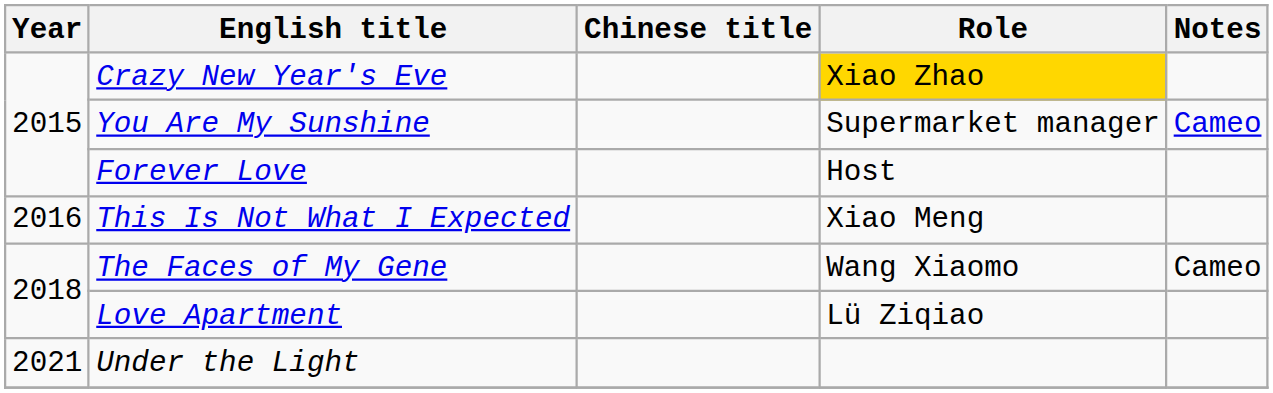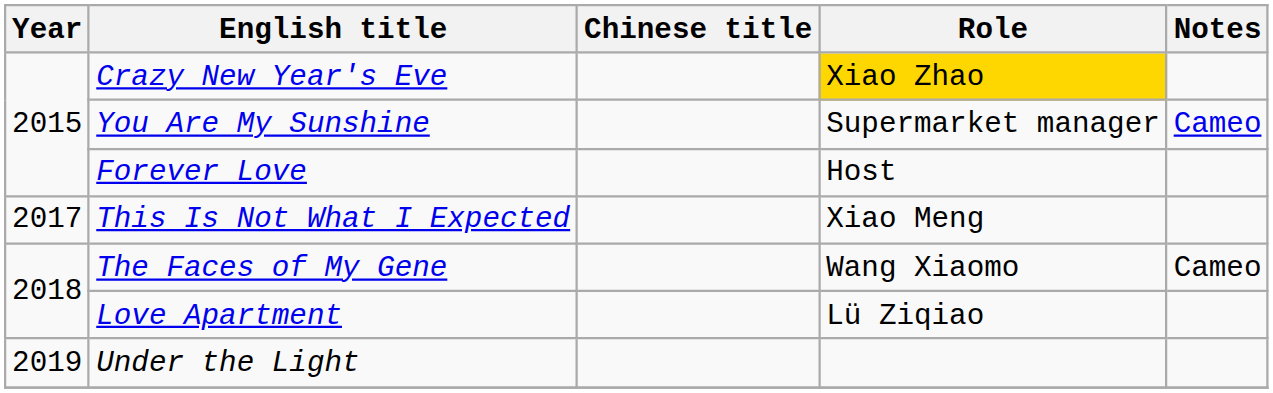This Is Not What I Expected | Year: 2016 -> 2017
Under the Light | Year: 2021 -> 2019
